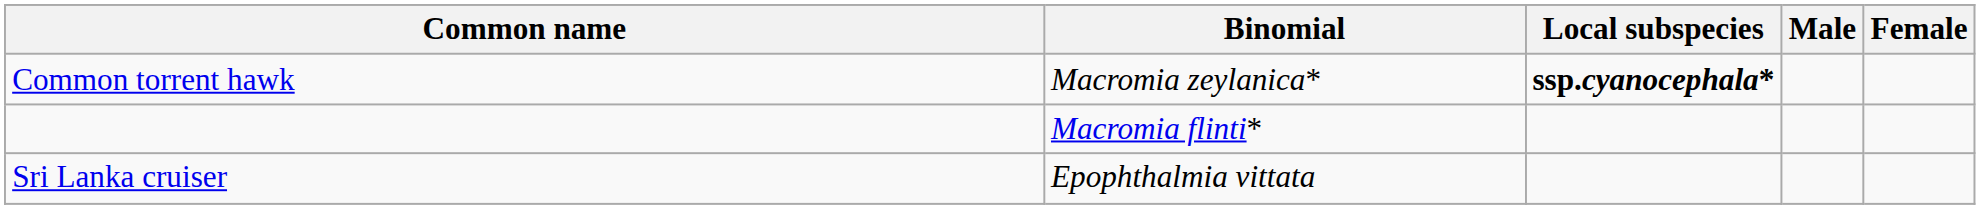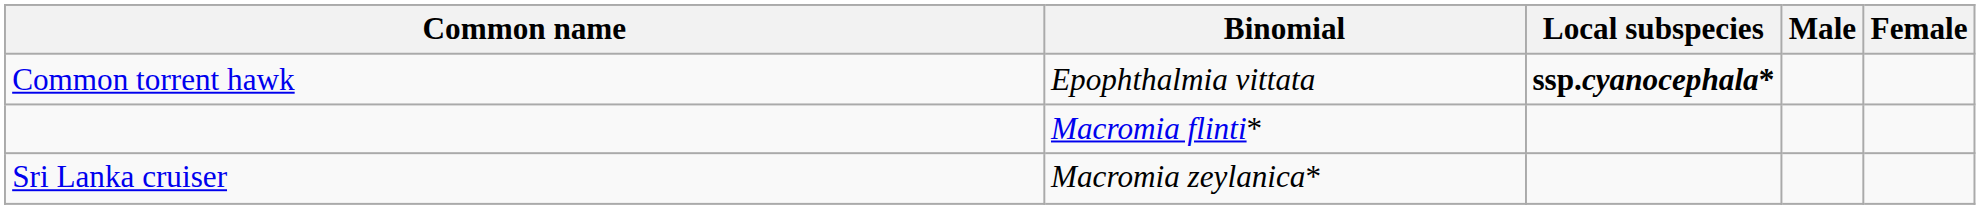Common torrent hawk | Binomial: Macromia zeylanica* -> Epophthalmia vittata
Sri Lanka cruiser | Binomial: Epophthalmia vittata -> Macromia zeylanica*
